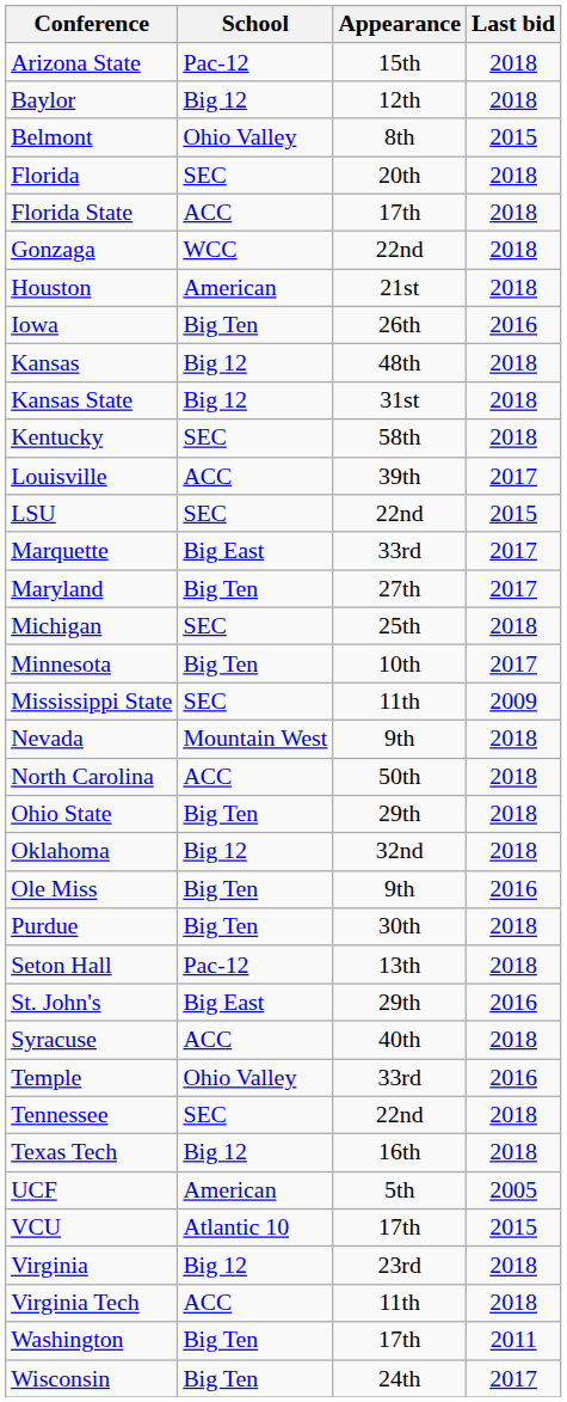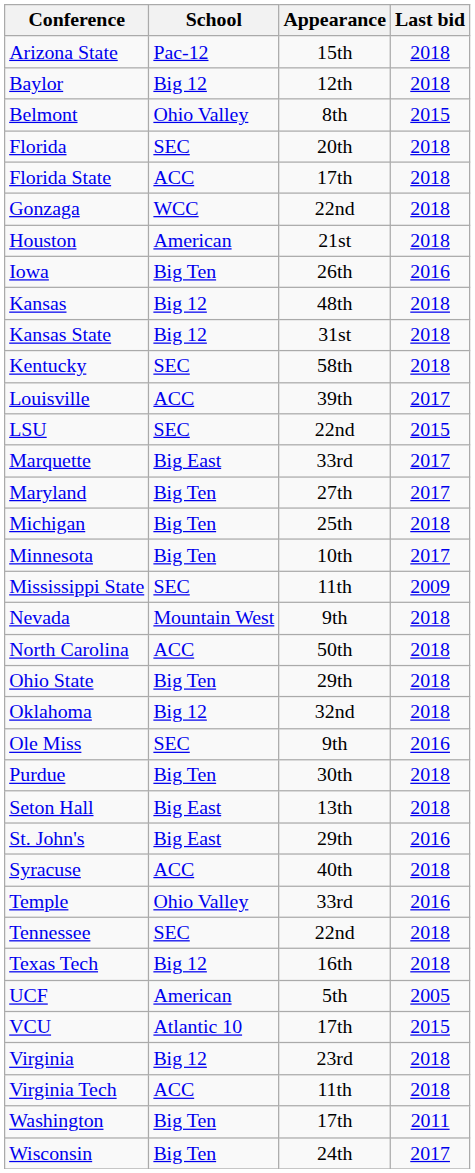Michigan | School: SEC -> Big Ten
Ole Miss | School: Big Ten -> SEC
Seton Hall | School: Pac-12 -> Big East
